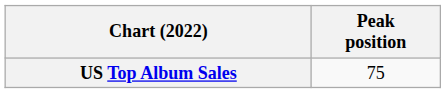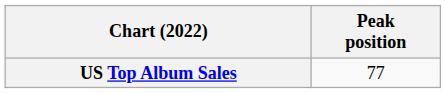US Top Album Sales | Peak position: 75 -> 77
